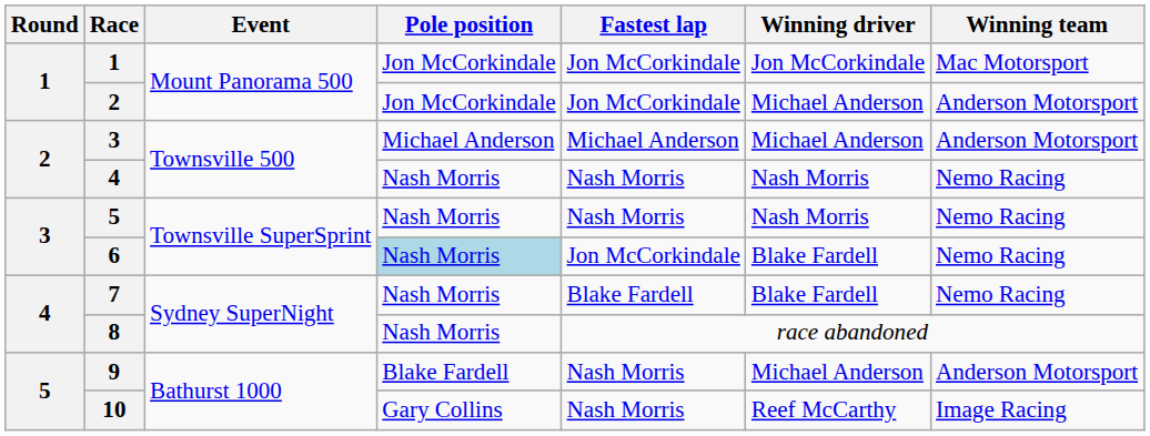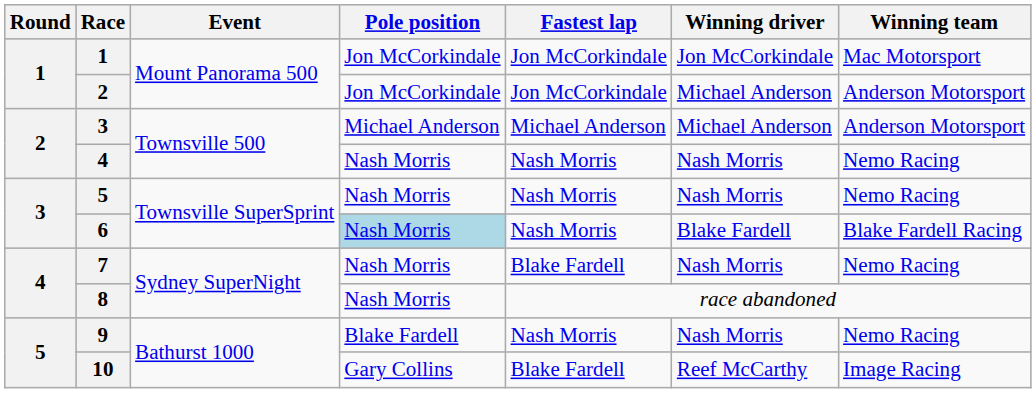6 | Fastest lap: Jon McCorkindale -> Nash Morris
6 | Winning team: Nemo Racing -> Blake Fardell Racing
7 | Winning driver: Blake Fardell -> Nash Morris
9 | Winning driver: Michael Anderson -> Nash Morris
9 | Winning team: Anderson Motorsport -> Nemo Racing
10 | Fastest lap: Nash Morris -> Blake Fardell
